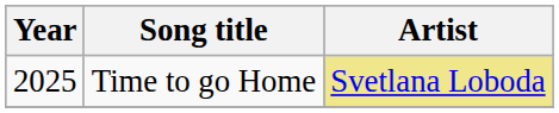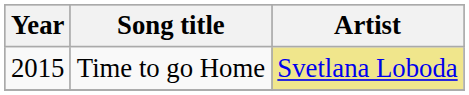Time to go Home | Year: 2025 -> 2015
